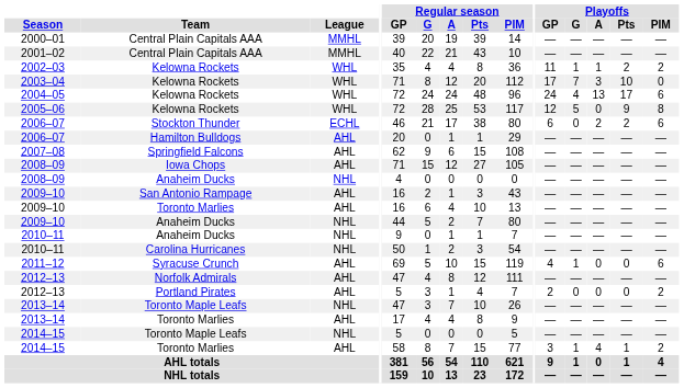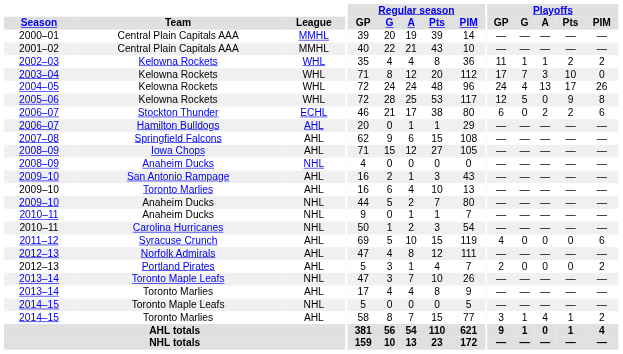2004–05 | Playoffs / PIM: 6 -> 26
2011–12 | Playoffs / G: 1 -> 0
